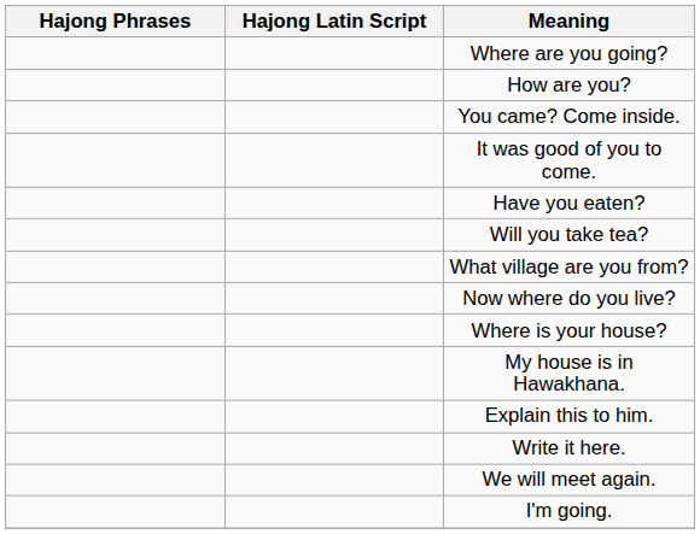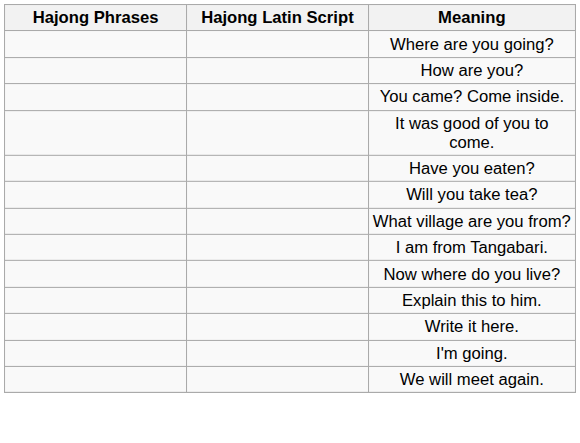+ row: I am from Tangabari.
- row: Where is your house?
- row: My house is in Hawakhana.
rows swapped: I'm going. <-> We will meet again.
